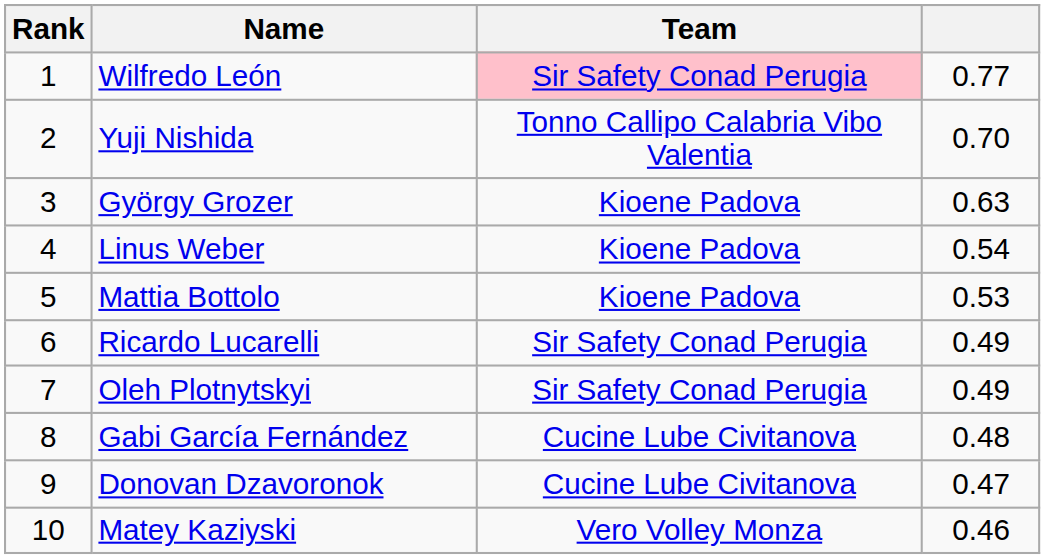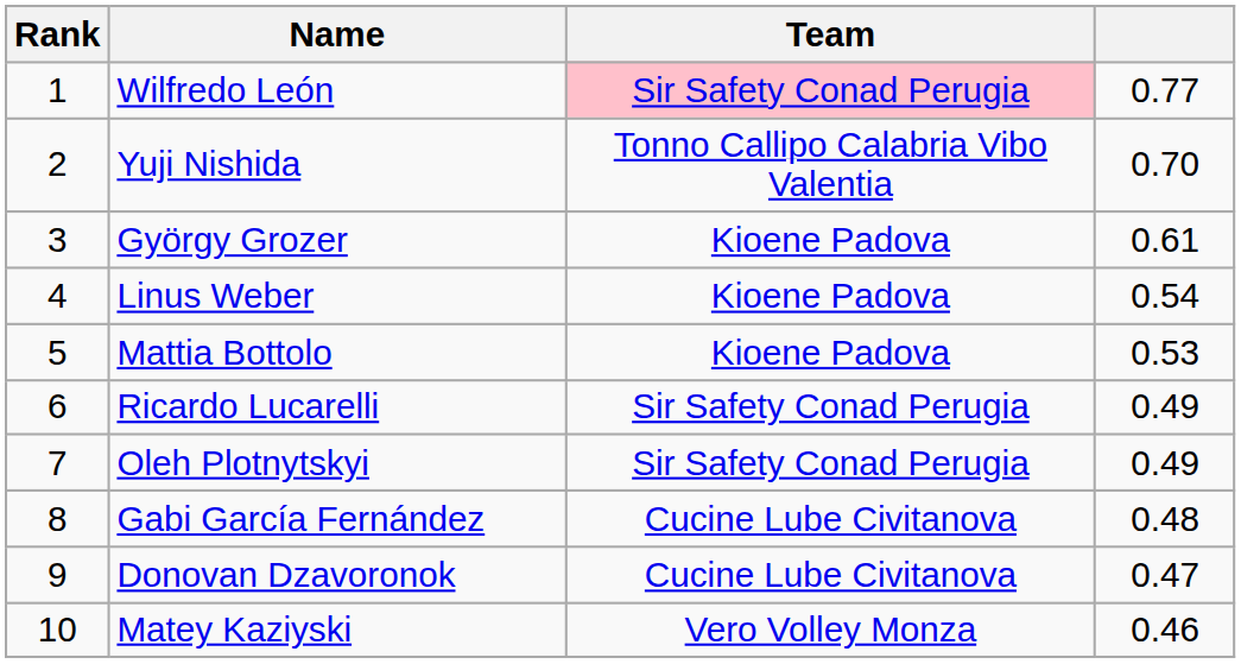György Grozer | column 4: 0.63 -> 0.61
